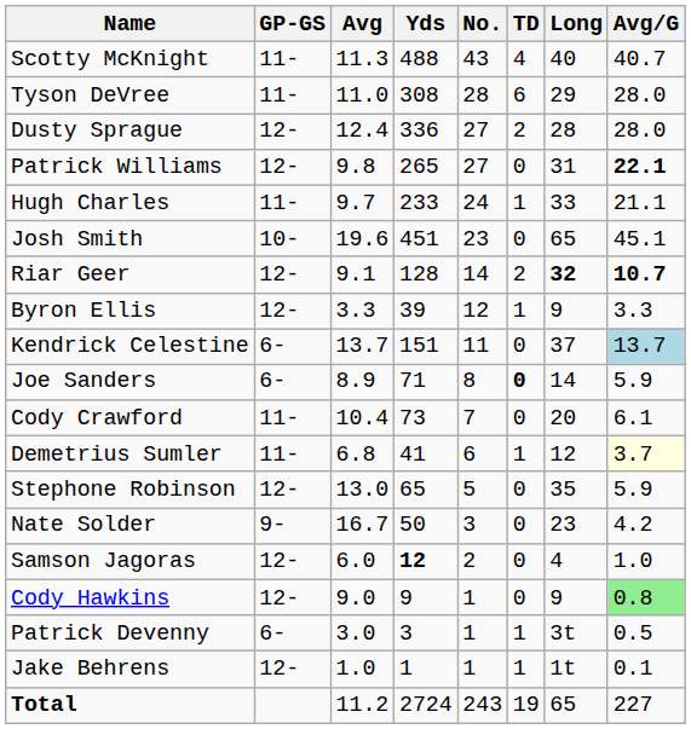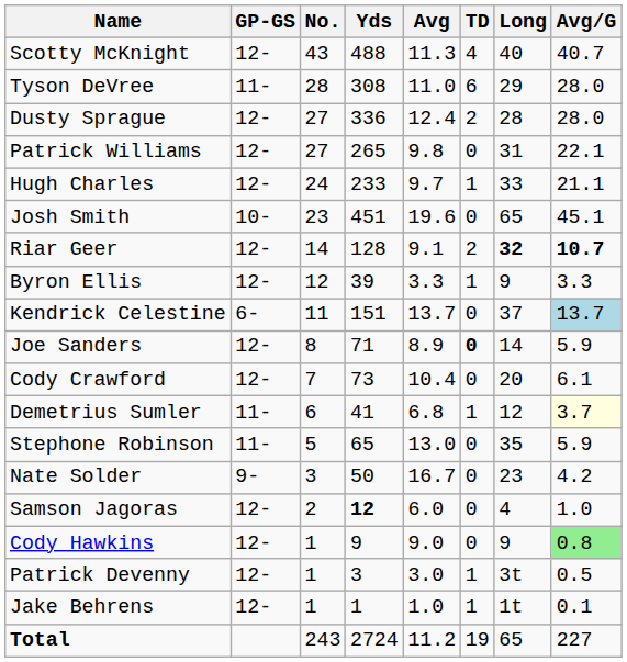columns swapped: No. <-> Avg
Scotty McKnight | GP-GS: 11- -> 12-
Patrick Williams | Avg/G: bold -> normal
Hugh Charles | GP-GS: 11- -> 12-
Joe Sanders | GP-GS: 6- -> 12-
Cody Crawford | GP-GS: 11- -> 12-
Stephone Robinson | GP-GS: 12- -> 11-
Patrick Devenny | GP-GS: 6- -> 12-
